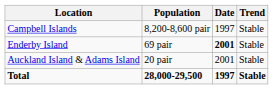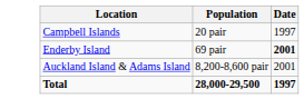- column: Trend | Stable | Stable | Stable | Stable
Campbell Islands | Population: 8,200-8,600 pair -> 20 pair
Auckland Island & Adams Island | Population: 20 pair -> 8,200-8,600 pair
